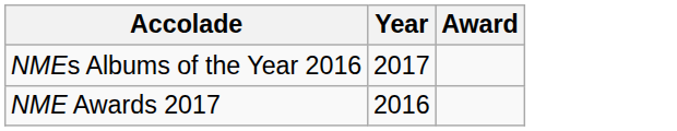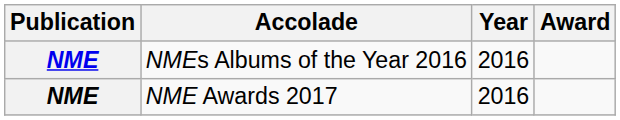+ column: Publication | NME | NME
NMEs Albums of the Year 2016 | Year: 2017 -> 2016
